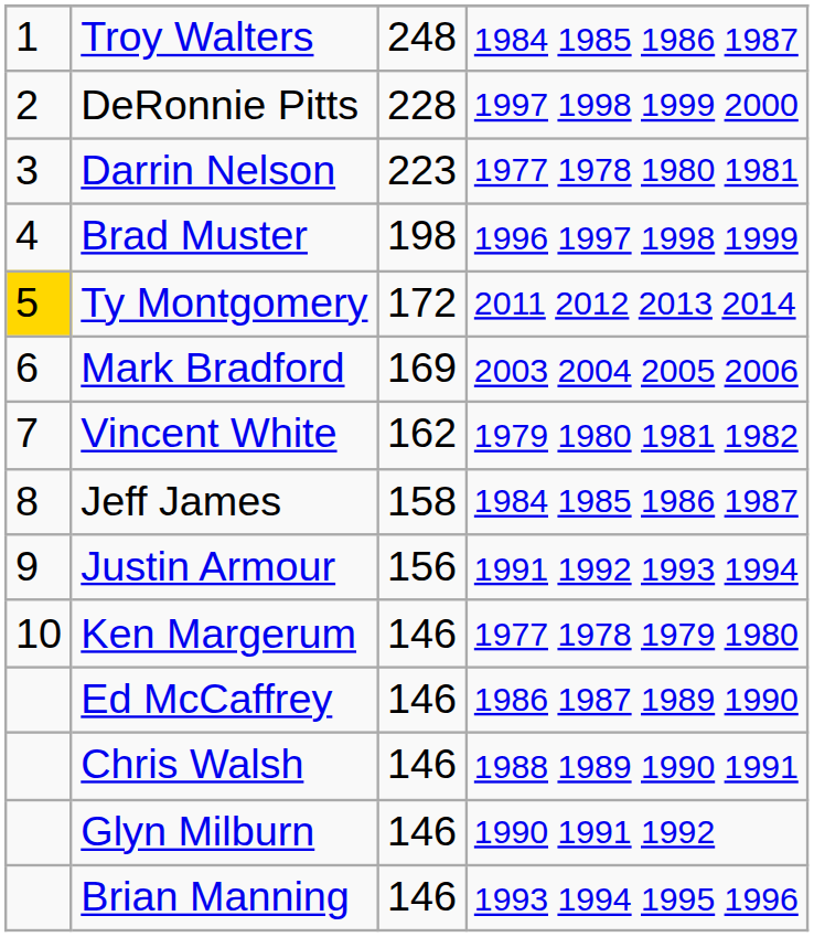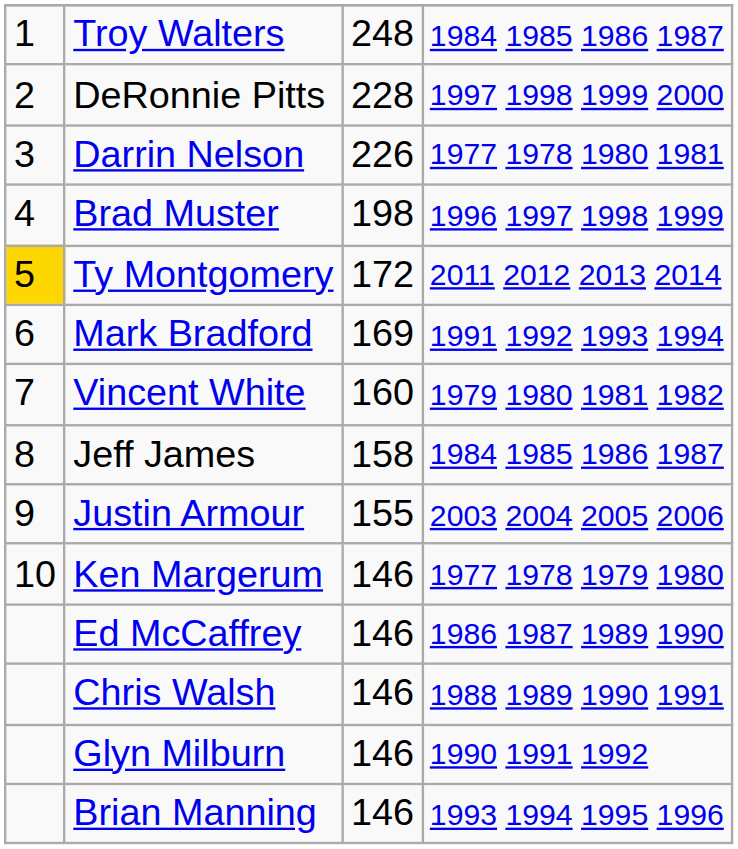Darrin Nelson | column 3: 223 -> 226
Mark Bradford | column 4: 2003 2004 2005 2006 -> 1991 1992 1993 1994
Vincent White | column 3: 162 -> 160
Justin Armour | column 3: 156 -> 155
Justin Armour | column 4: 1991 1992 1993 1994 -> 2003 2004 2005 2006
